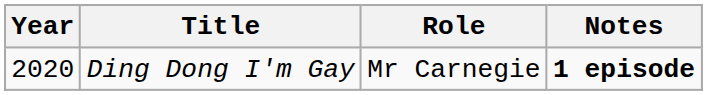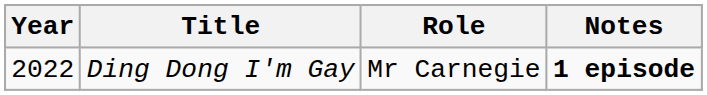Ding Dong I'm Gay | Year: 2020 -> 2022
